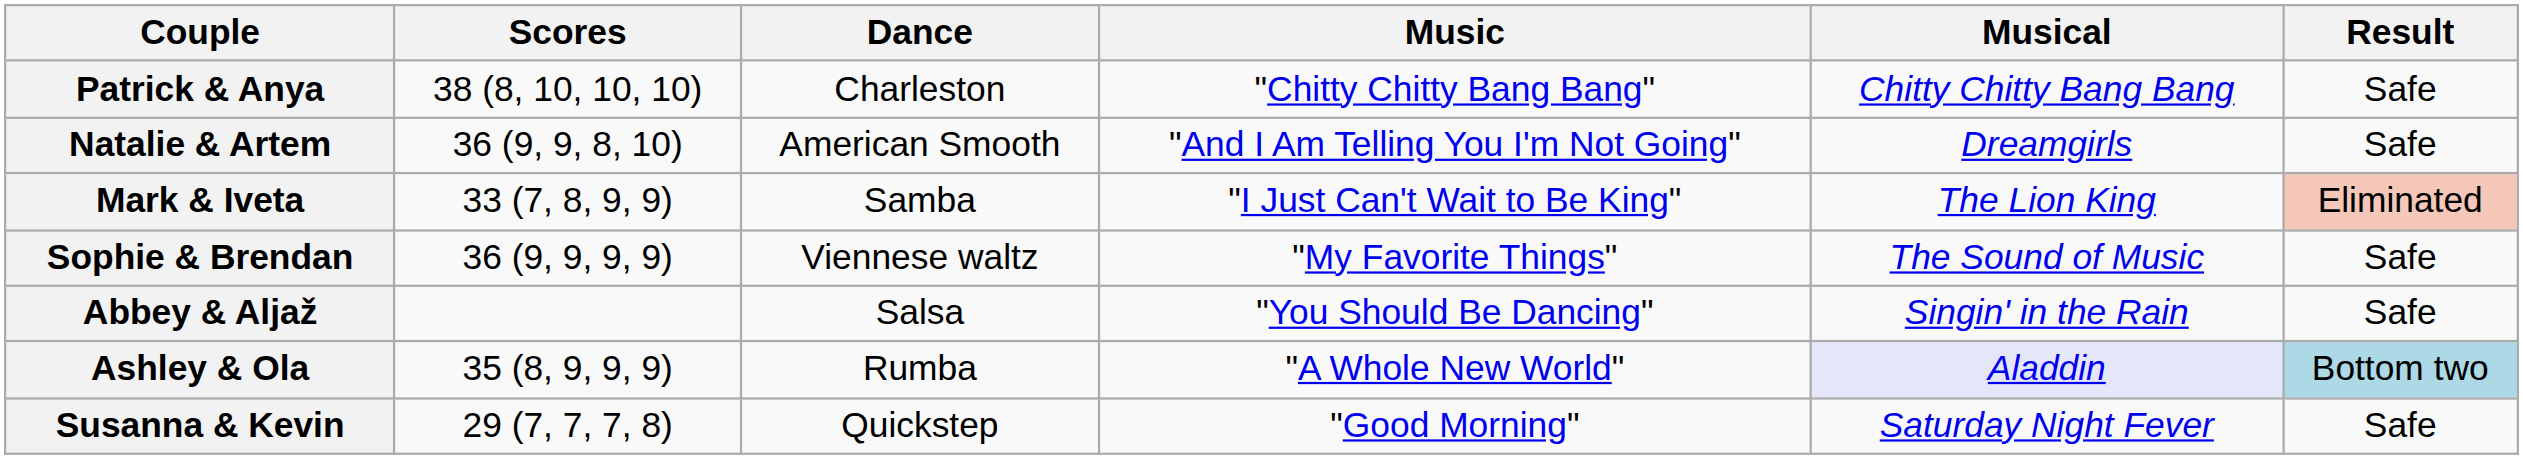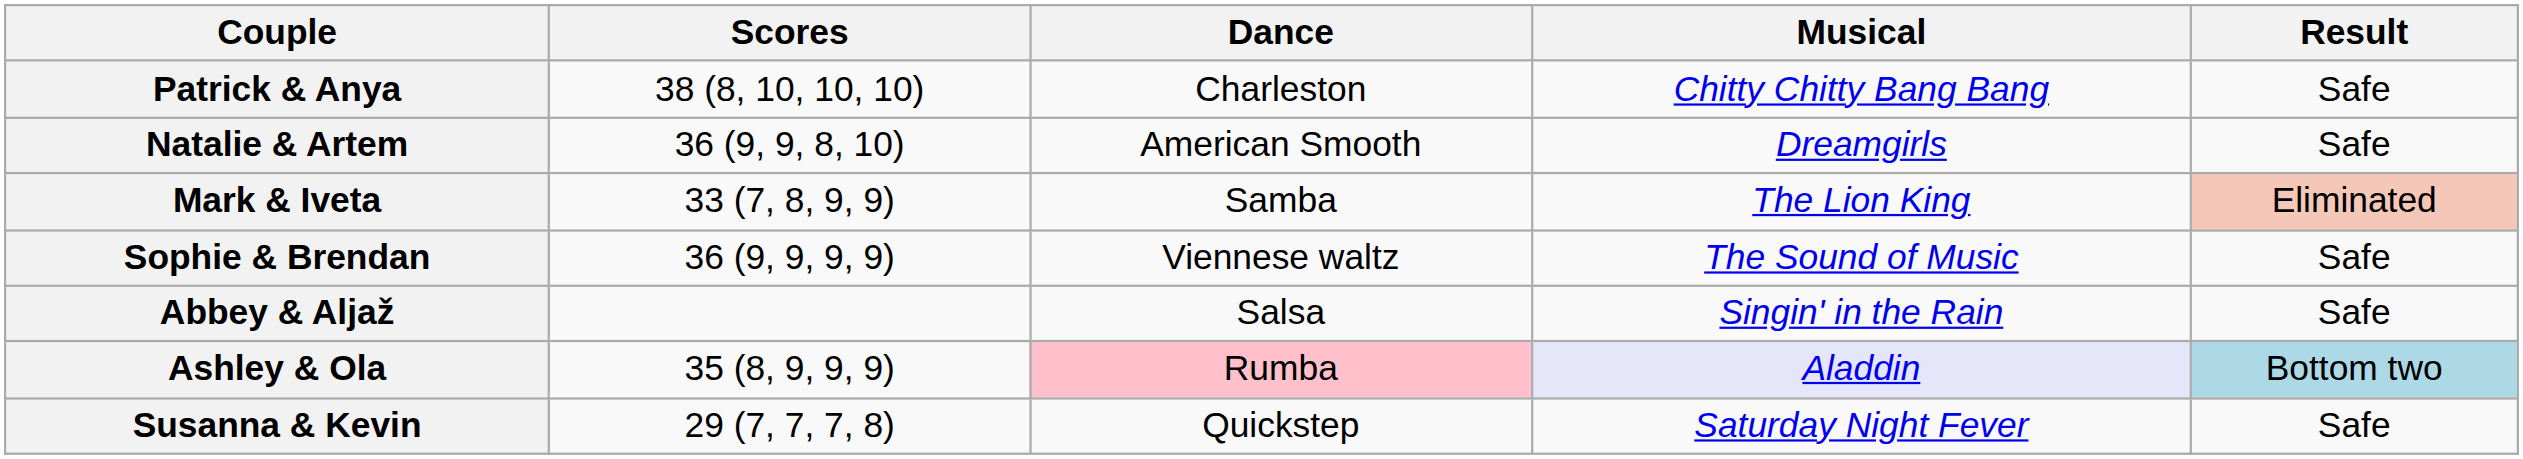- column: Music | "Chitty Chitty Bang Bang" | "And I Am Telling You I'm Not Going" | "I Just Can't Wait to Be King" | "My Favorite Things" | "You Should Be Dancing" | "A Whole New World" | "Good Morning"
Ashley & Ola | Dance: no background -> pink background
